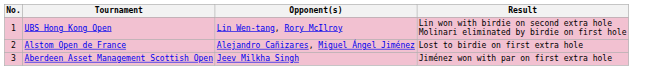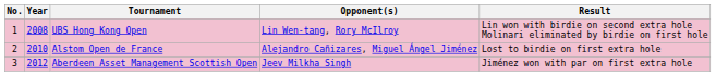+ column: Year | 2008 | 2010 | 2012
